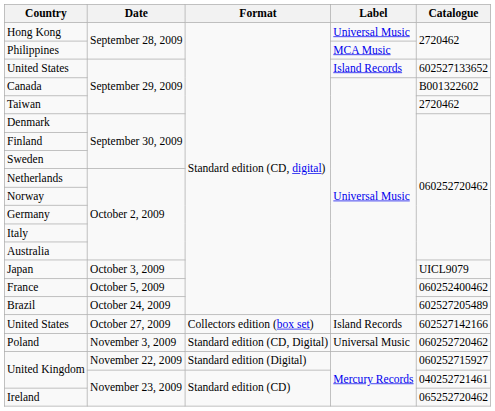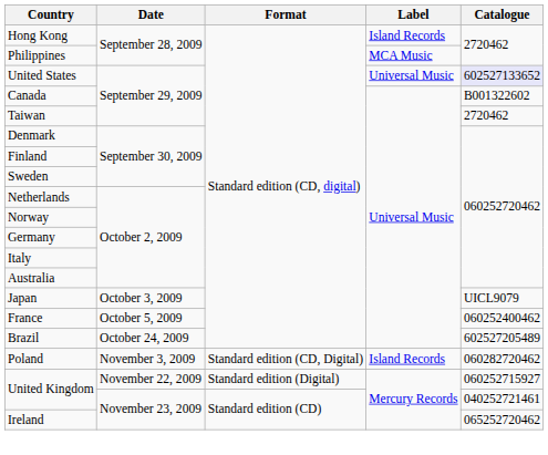Hong Kong | Label: Universal Music -> Island Records
United States / September 29, 2009 | Label: Island Records -> Universal Music
United States / September 29, 2009 | Catalogue: no background -> lavender background
- row: United States | October 27, 2009 | Collectors edition (box set) | Island Records | 602527142166
Poland | Label: Universal Music -> Island Records
Poland | Catalogue: 060252720462 -> 060282720462
